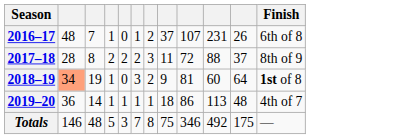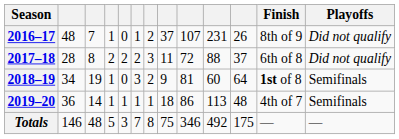+ column: Playoffs | Did not qualify | Did not qualify | Semifinals | Semifinals | —
2016–17 | Finish: 6th of 8 -> 8th of 9
2017–18 | Finish: 8th of 9 -> 6th of 8
2018–19 | column 2: lightsalmon background -> no background
